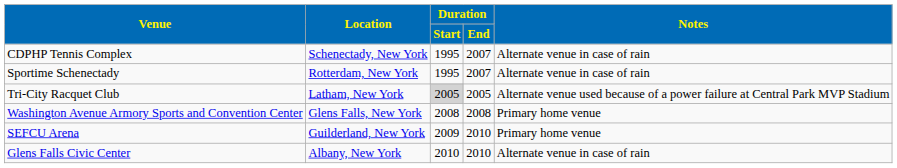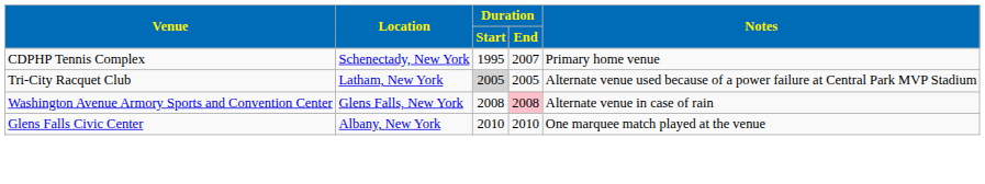CDPHP Tennis Complex | Notes: Alternate venue in case of rain -> Primary home venue
- row: Sportime Schenectady | Rotterdam, New York | 1995 | 2007 | Alternate venue in case of rain
Washington Avenue Armory Sports and Convention Center | Duration / End: no background -> pink background
Washington Avenue Armory Sports and Convention Center | Notes: Primary home venue -> Alternate venue in case of rain
- row: SEFCU Arena | Guilderland, New York | 2009 | 2010 | Primary home venue
Glens Falls Civic Center | Notes: Alternate venue in case of rain -> One marquee match played at the venue
